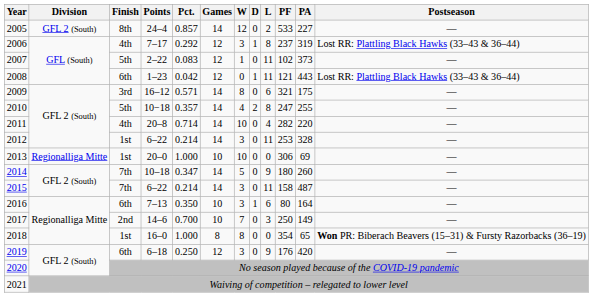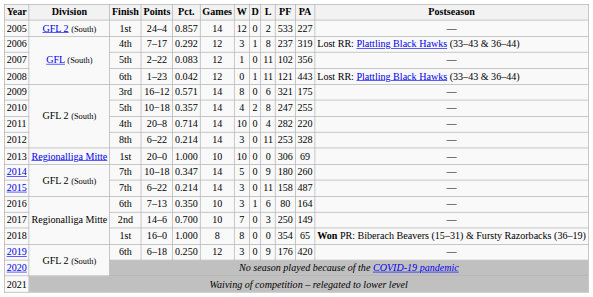2005 | Finish: 8th -> 1st
2007 | PA: 373 -> 356
2012 | Finish: 1st -> 8th
